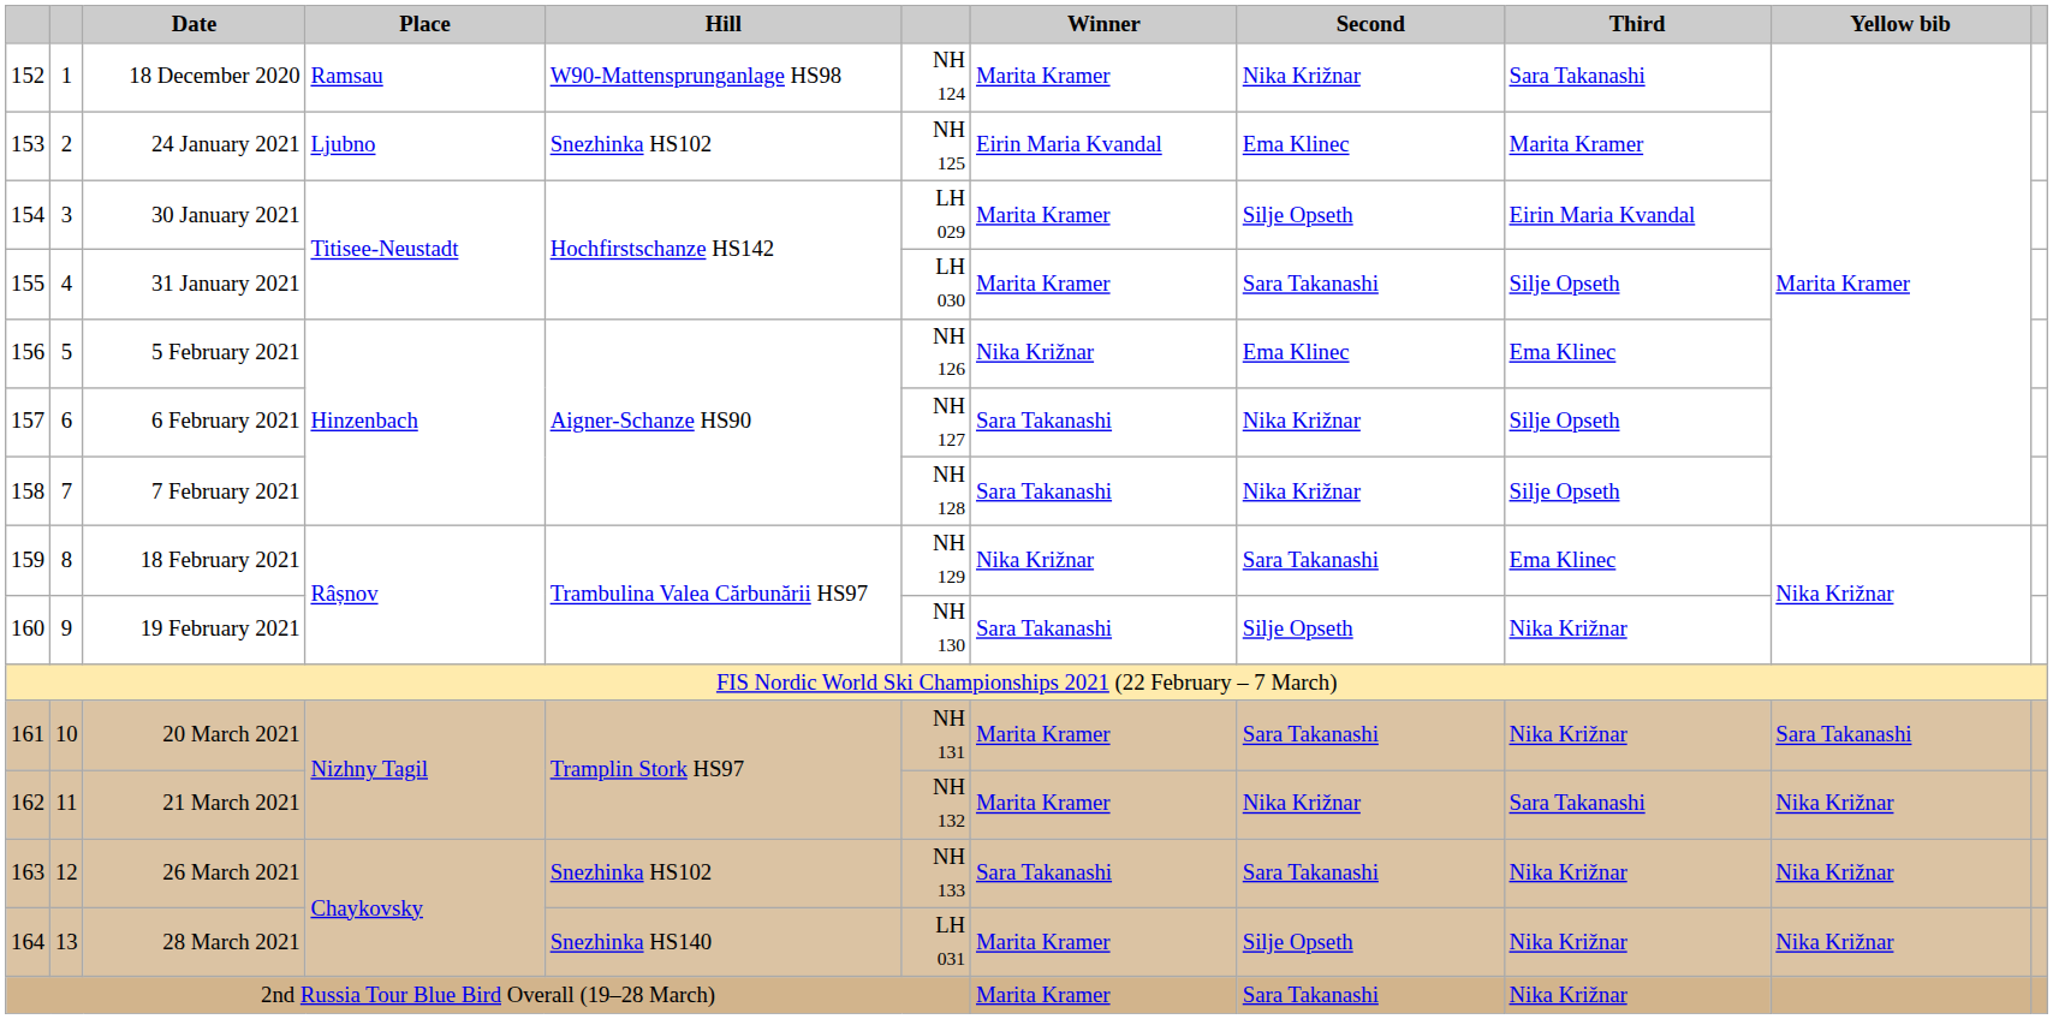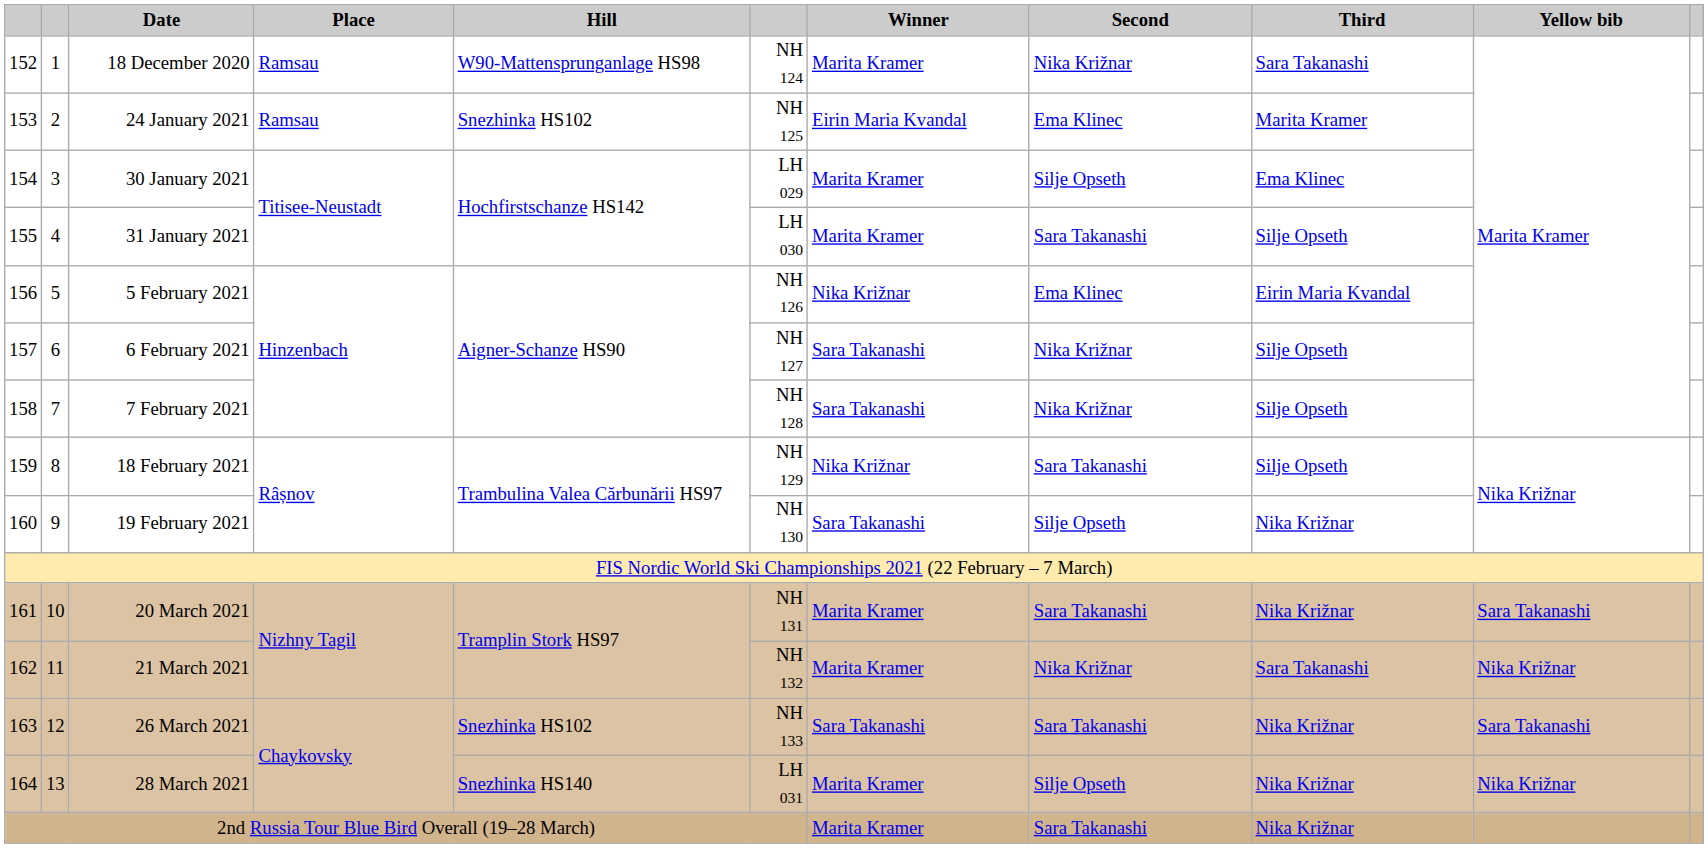24 January 2021 | Place: Ljubno -> Ramsau
30 January 2021 | Third: Eirin Maria Kvandal -> Ema Klinec
5 February 2021 | Third: Ema Klinec -> Eirin Maria Kvandal
18 February 2021 | Third: Ema Klinec -> Silje Opseth
26 March 2021 | Yellow bib: Nika Križnar -> Sara Takanashi
